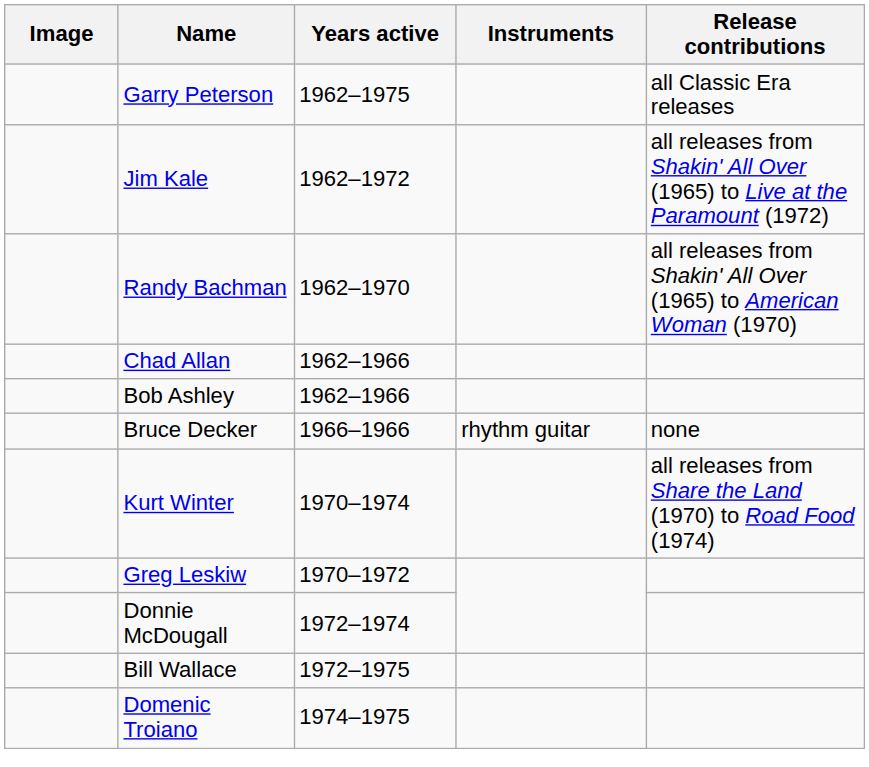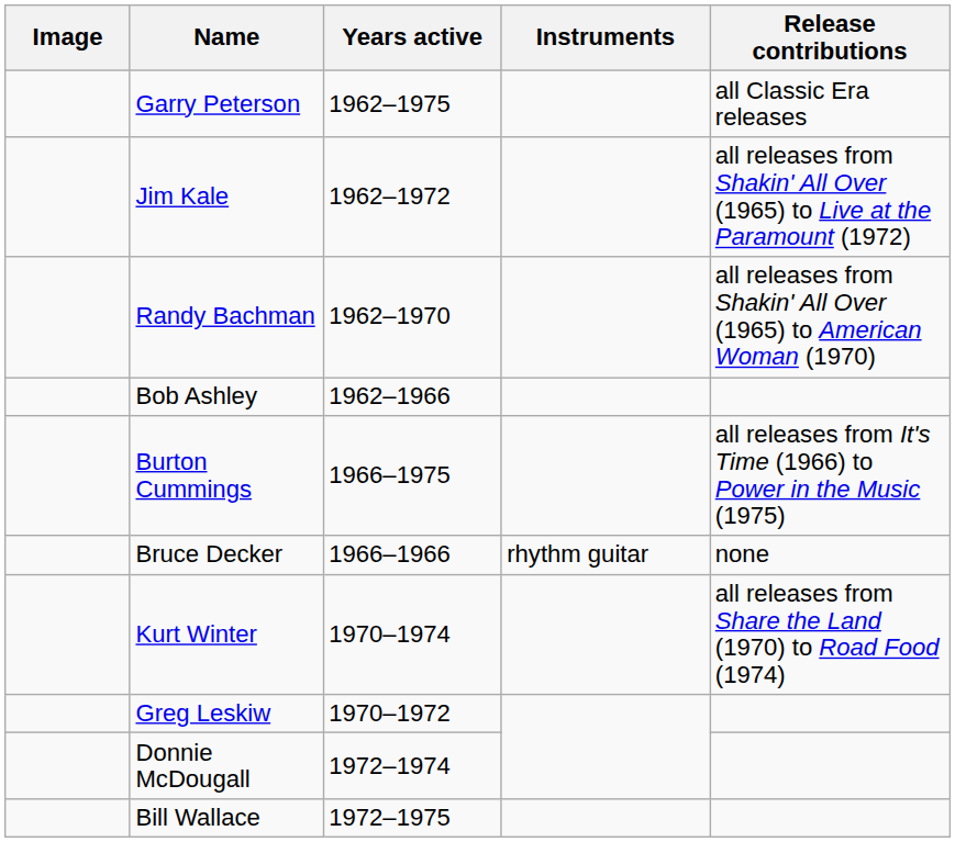- row: Chad Allan | 1962–1966
+ row: Burton Cummings | 1966–1975 | all releases from It's Time (1966) to Power in the Music (1975)
- row: Domenic Troiano | 1974–1975
